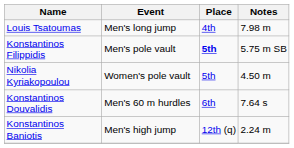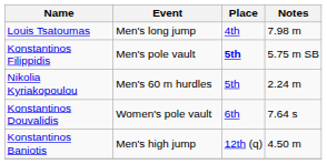Nikolia Kyriakopoulou | Event: Women's pole vault -> Men's 60 m hurdles
Nikolia Kyriakopoulou | Notes: 4.50 m -> 2.24 m
Konstantinos Douvalidis | Event: Men's 60 m hurdles -> Women's pole vault
Konstantinos Baniotis | Notes: 2.24 m -> 4.50 m
